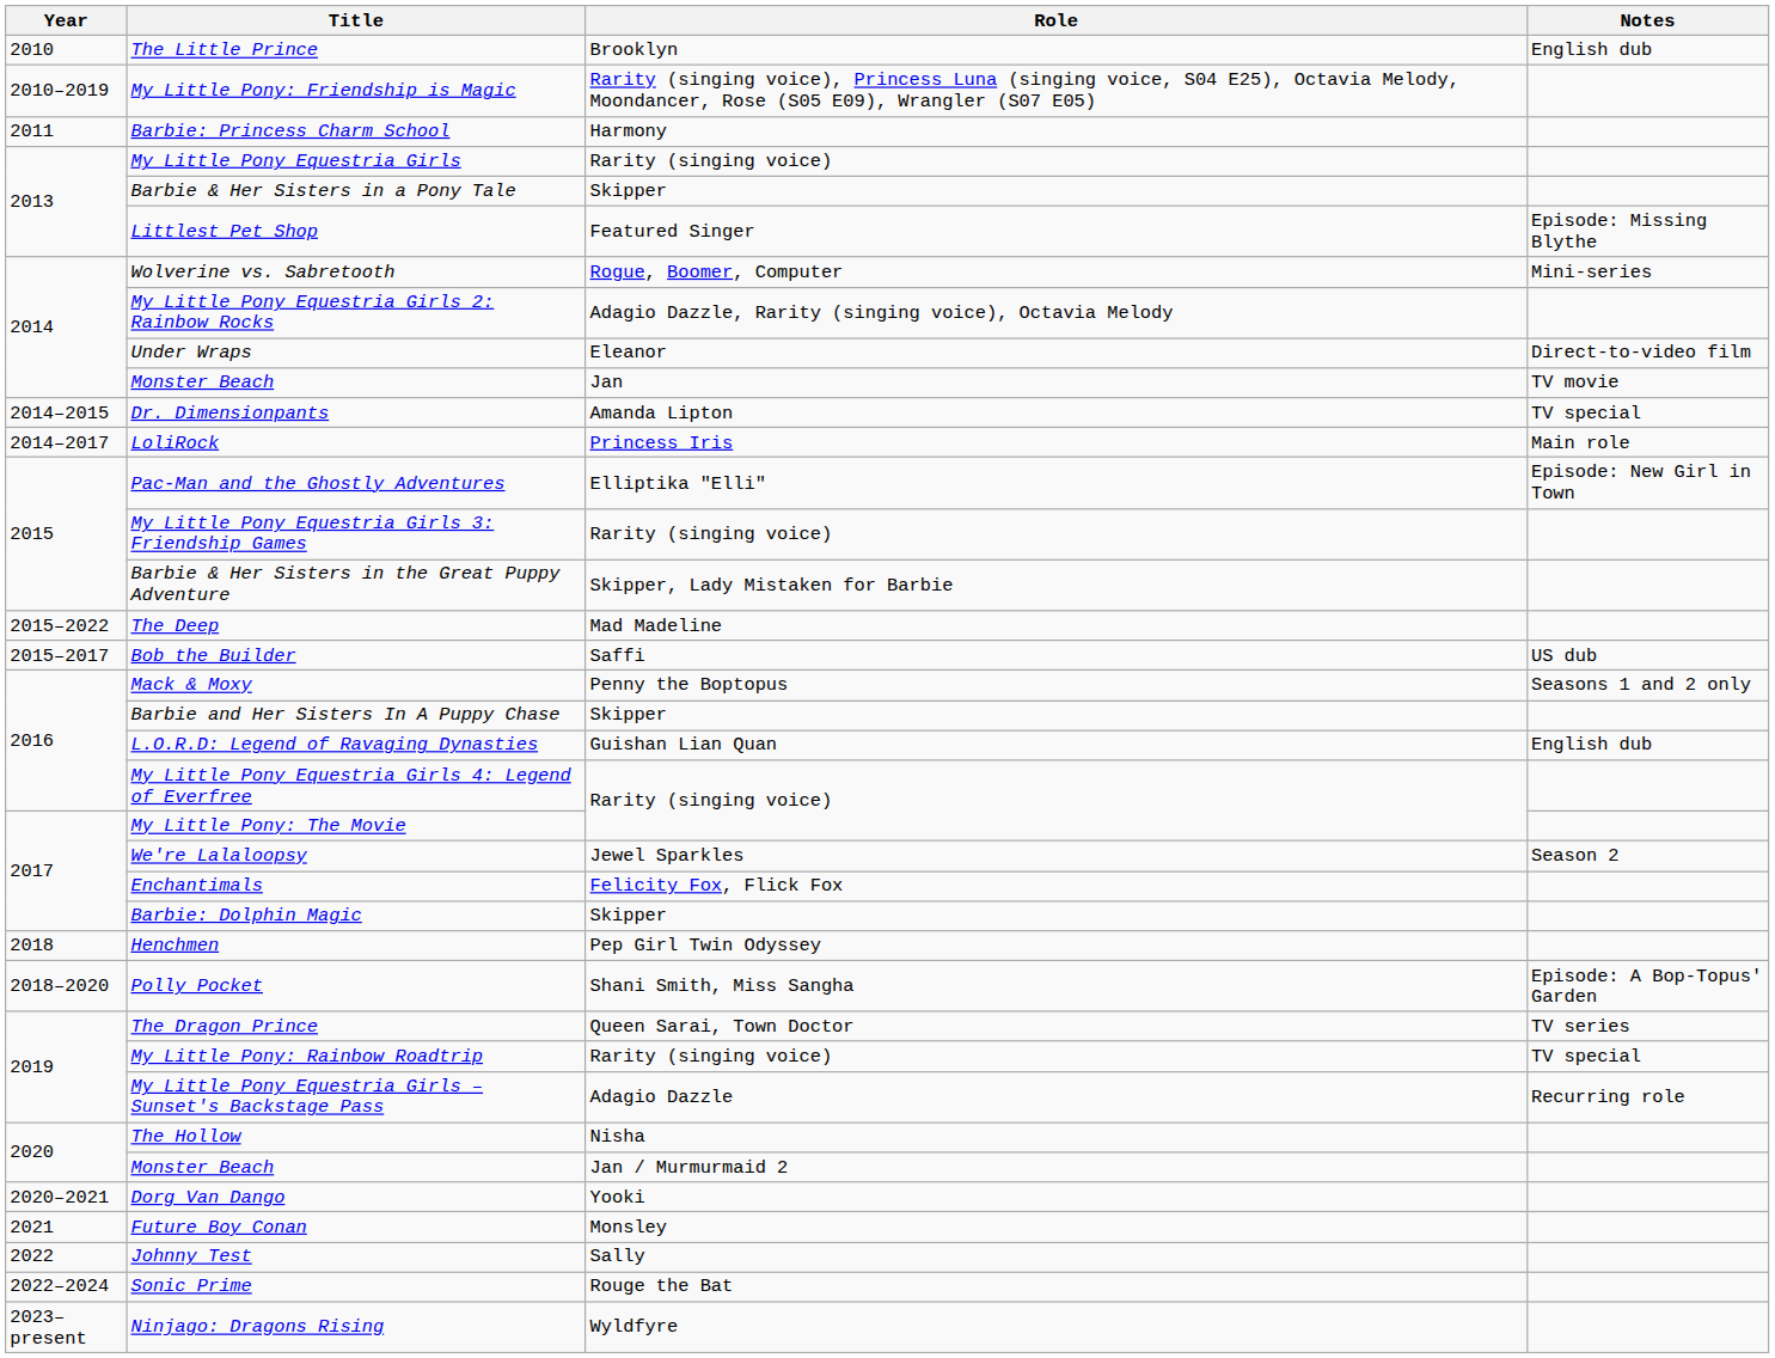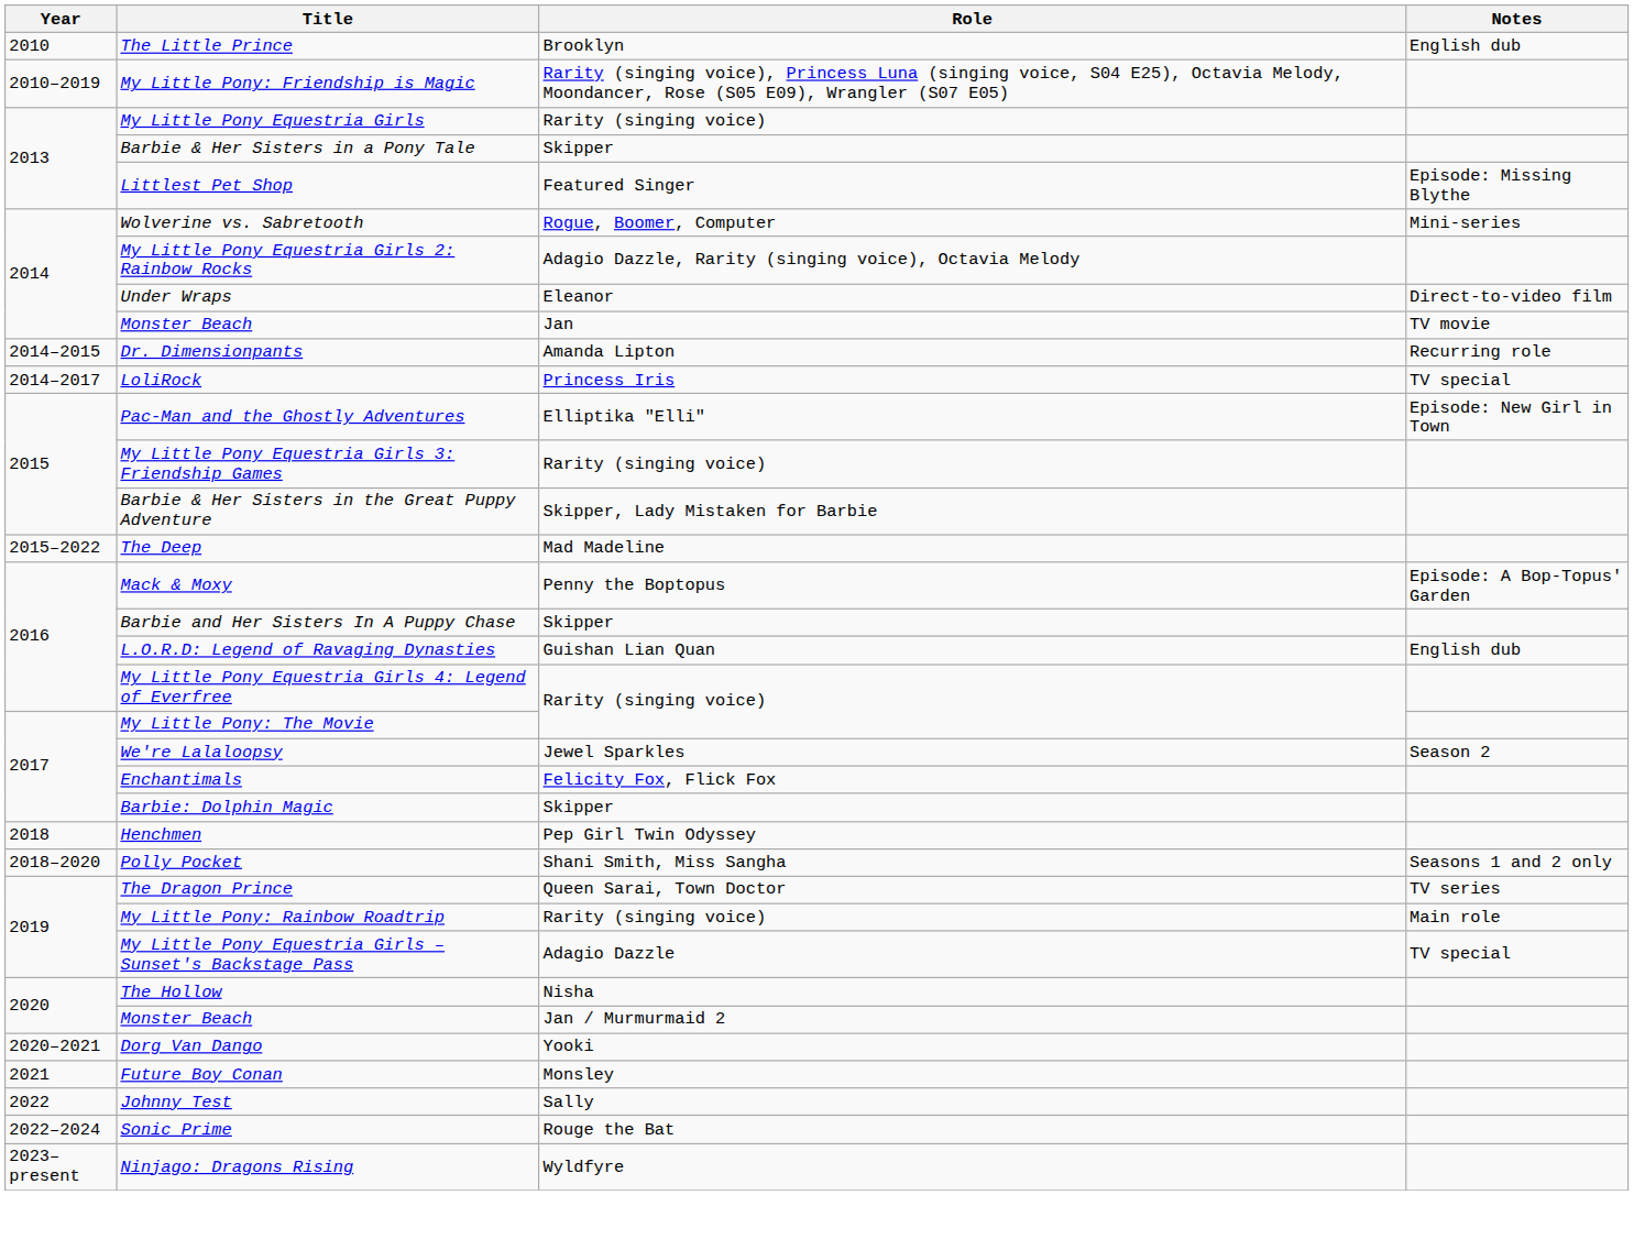- row: 2011 | Barbie: Princess Charm School | Harmony
Dr. Dimensionpants | Notes: TV special -> Recurring role
LoliRock | Notes: Main role -> TV special
- row: 2015–2017 | Bob the Builder | Saffi | US dub
Mack & Moxy | Notes: Seasons 1 and 2 only -> Episode: A Bop-Topus' Garden
Polly Pocket | Notes: Episode: A Bop-Topus' Garden -> Seasons 1 and 2 only
My Little Pony: Rainbow Roadtrip | Notes: TV special -> Main role
My Little Pony Equestria Girls – Sunset's Backstage Pass | Notes: Recurring role -> TV special
